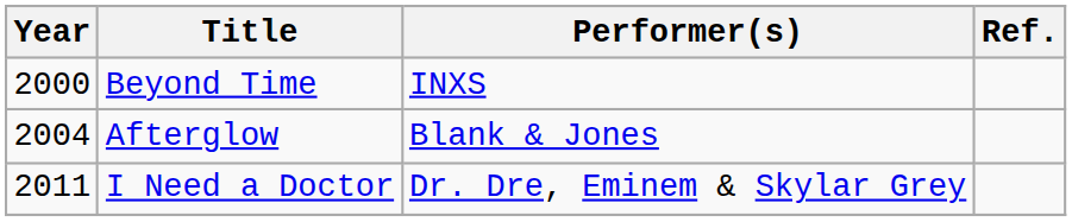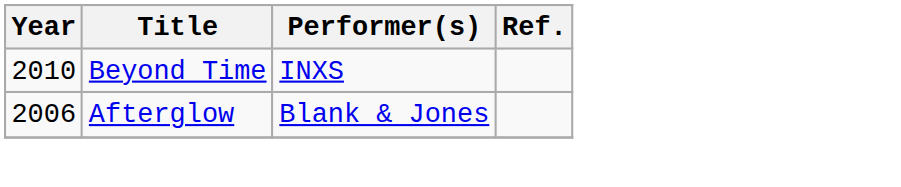Beyond Time | Year: 2000 -> 2010
Afterglow | Year: 2004 -> 2006
- row: 2011 | I Need a Doctor | Dr. Dre, Eminem & Skylar Grey
